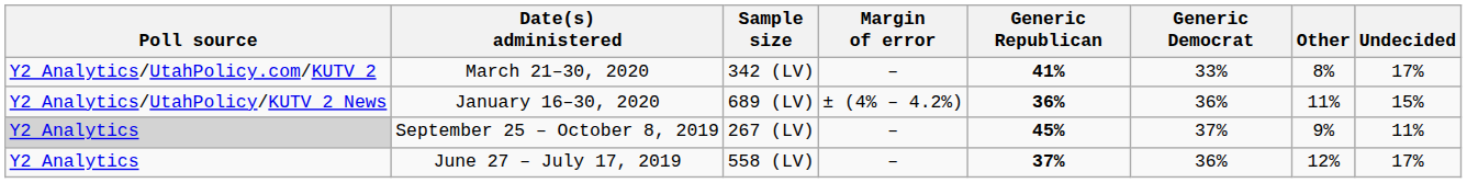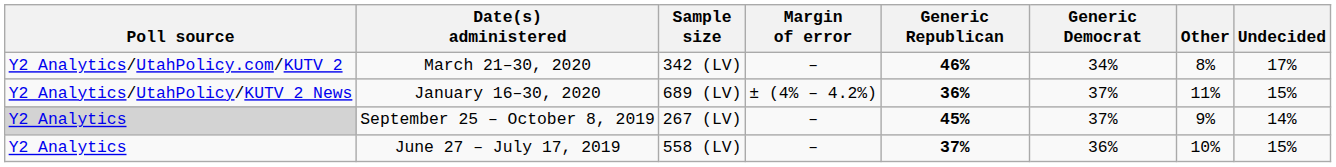March 21–30, 2020 | Generic Republican: 41% -> 46%
March 21–30, 2020 | Generic Democrat: 33% -> 34%
January 16–30, 2020 | Generic Democrat: 36% -> 37%
September 25 – October 8, 2019 | Undecided: 11% -> 14%
June 27 – July 17, 2019 | Other: 12% -> 10%
June 27 – July 17, 2019 | Undecided: 17% -> 15%
